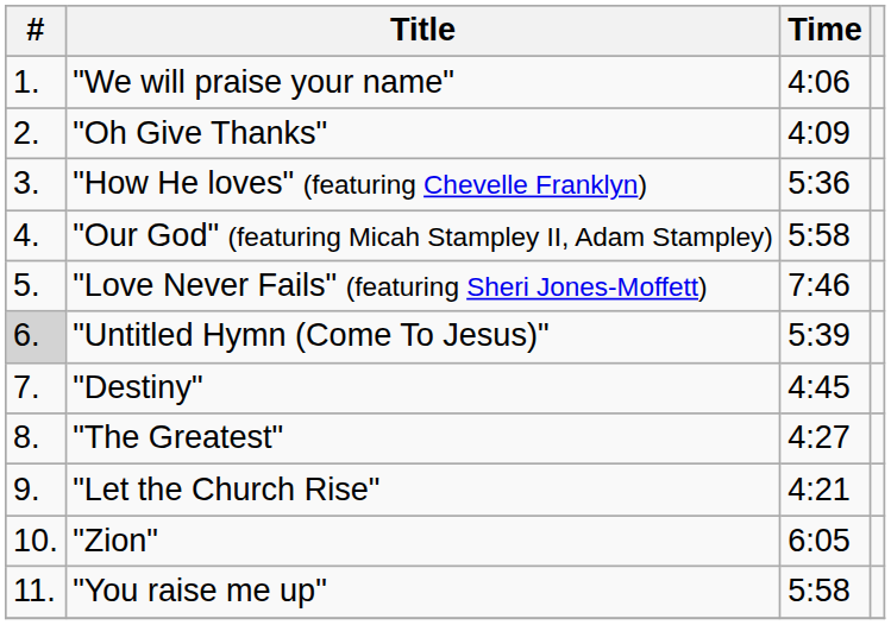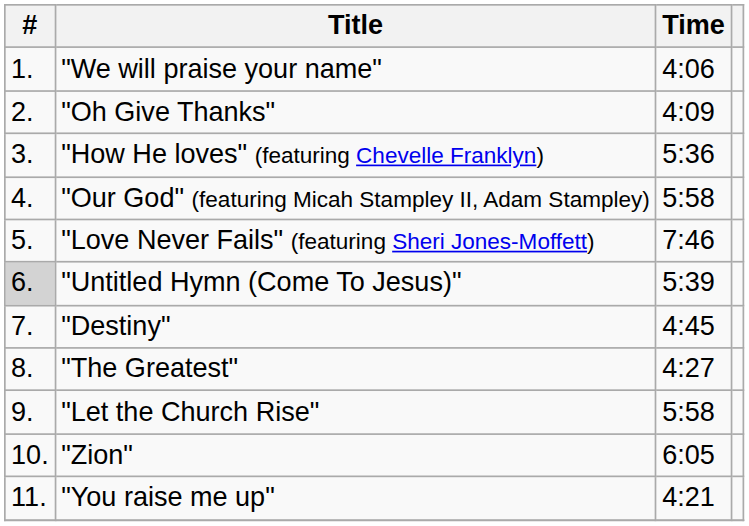"Let the Church Rise" | Time: 4:21 -> 5:58
"You raise me up" | Time: 5:58 -> 4:21
